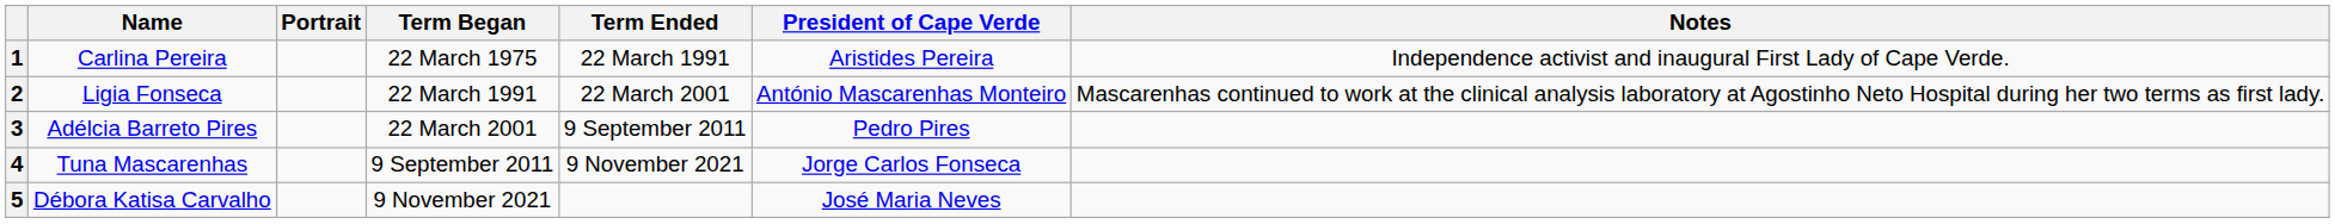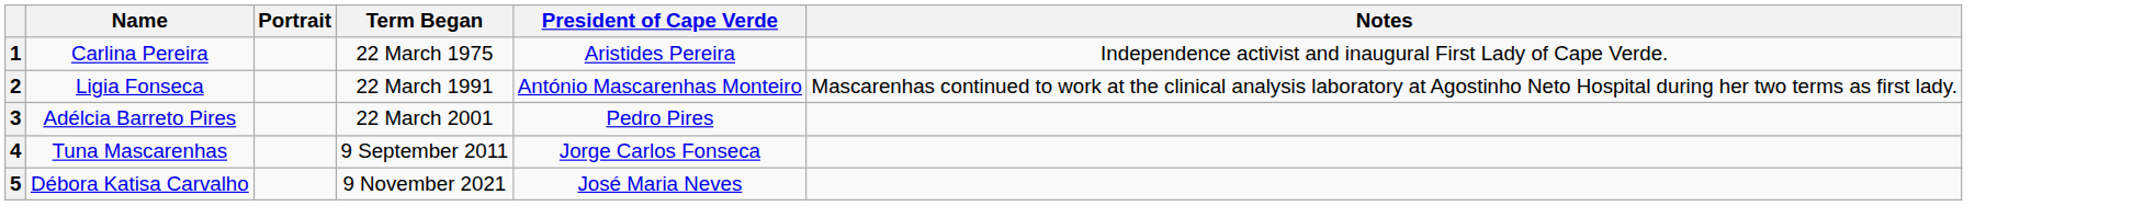- column: Term Ended | 22 March 1991 | 22 March 2001 | 9 September 2011 | 9 November 2021
